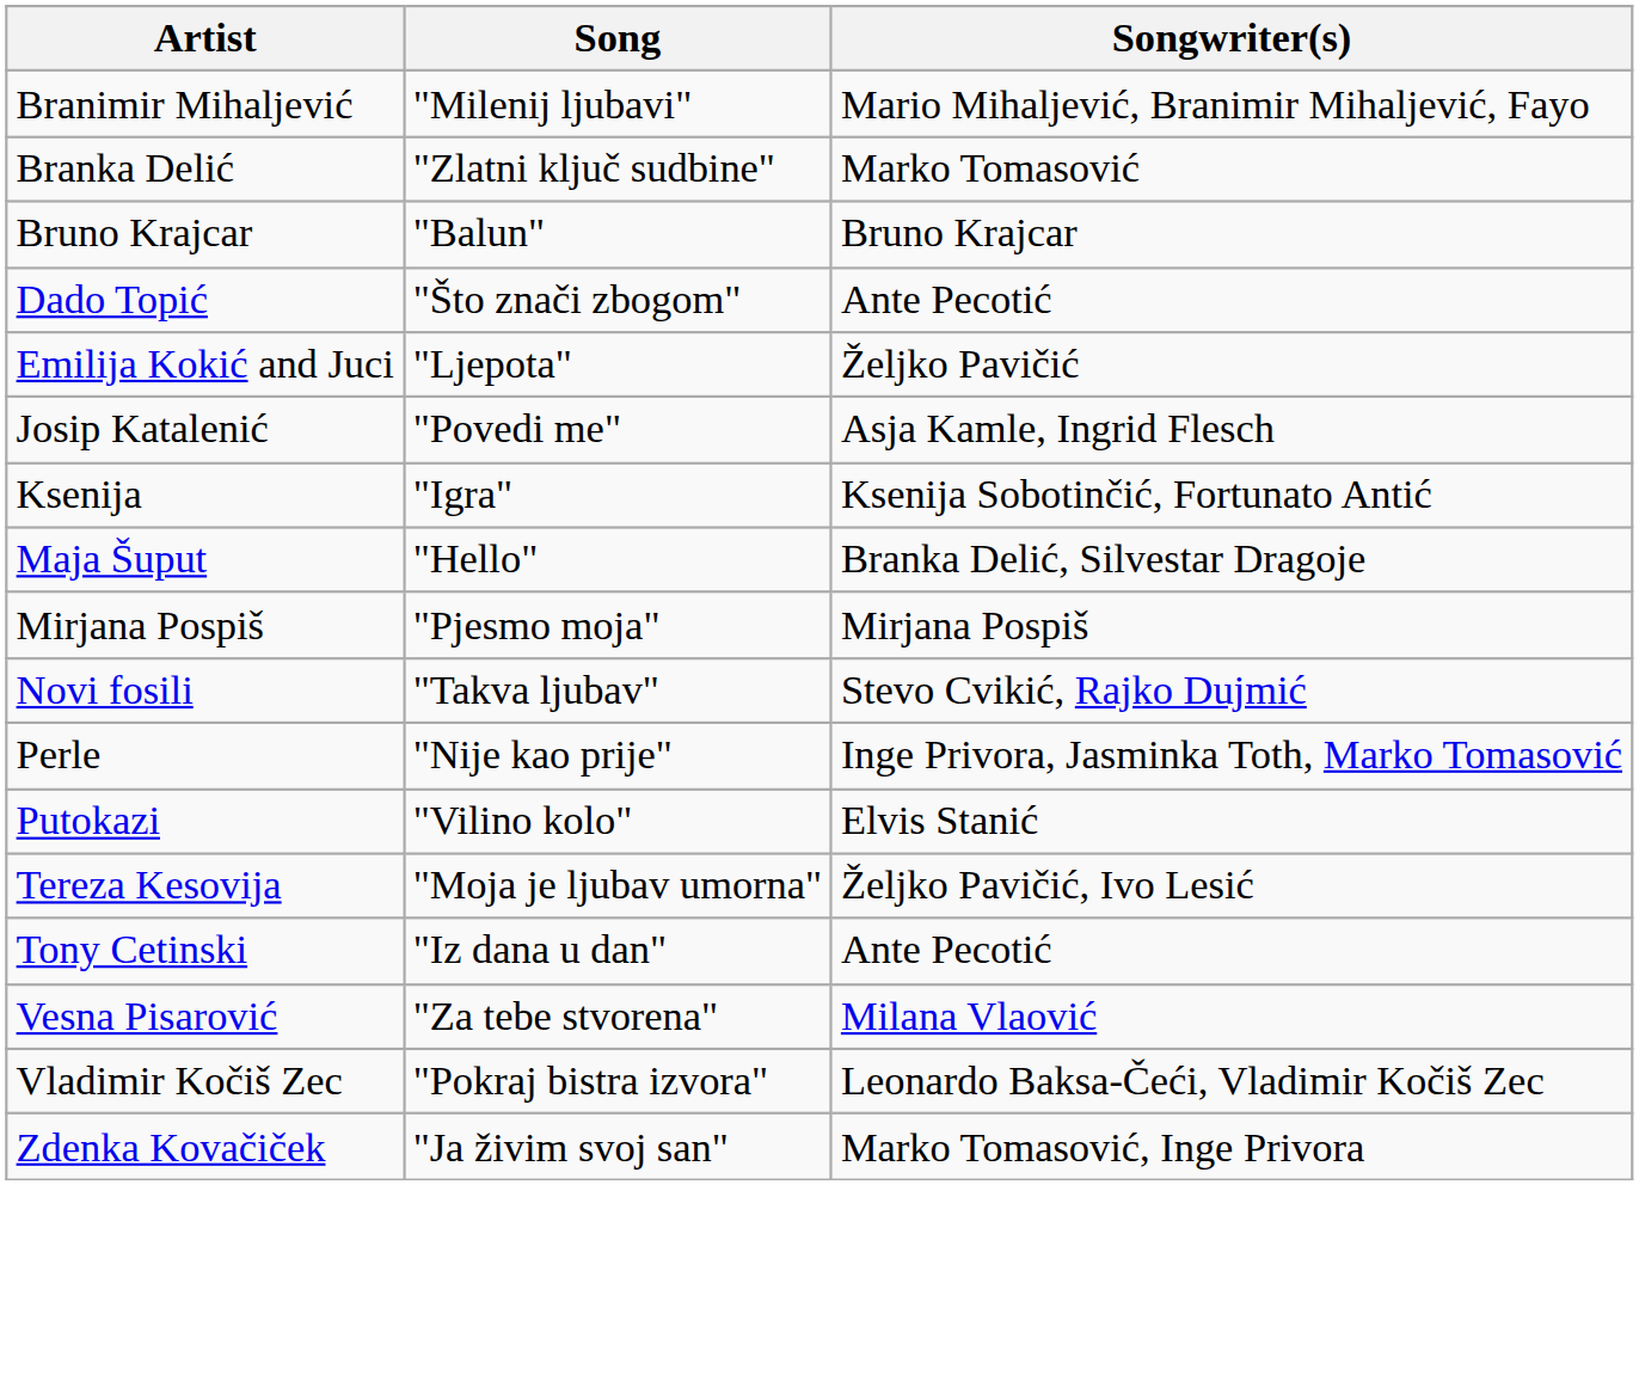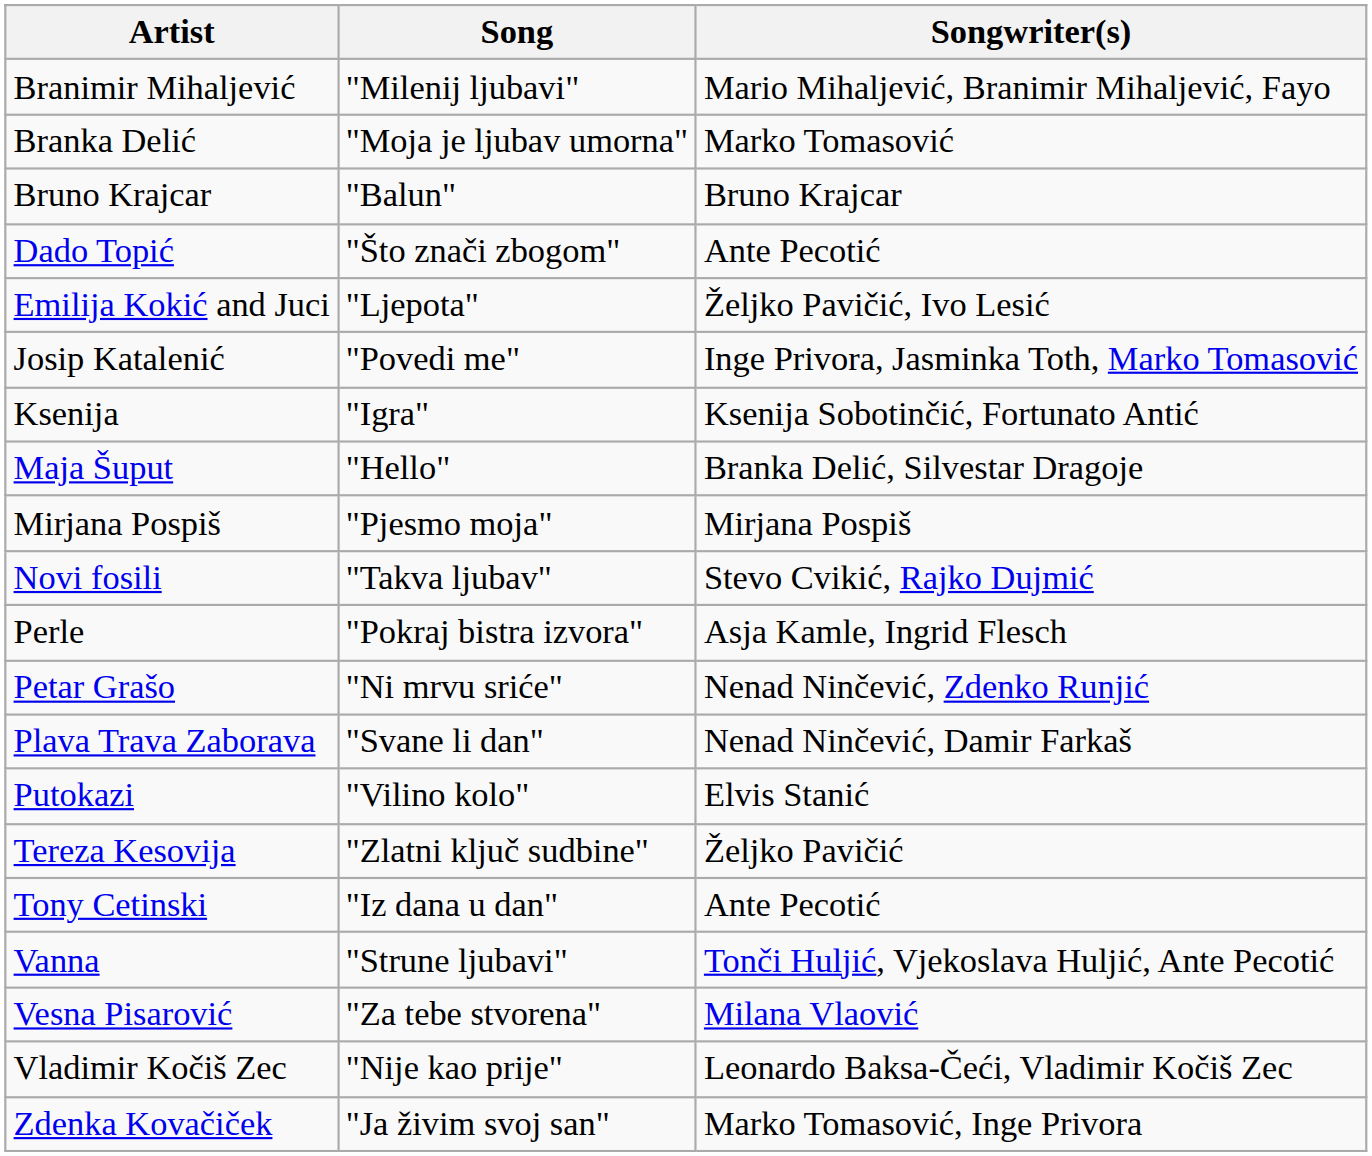Branka Delić | Song: "Zlatni ključ sudbine" -> "Moja je ljubav umorna"
Emilija Kokić and Juci | Songwriter(s): Željko Pavičić -> Željko Pavičić, Ivo Lesić
Josip Katalenić | Songwriter(s): Asja Kamle, Ingrid Flesch -> Inge Privora, Jasminka Toth, Marko Tomasović
Perle | Song: "Nije kao prije" -> "Pokraj bistra izvora"
Perle | Songwriter(s): Inge Privora, Jasminka Toth, Marko Tomasović -> Asja Kamle, Ingrid Flesch
+ row: Petar Grašo | "Ni mrvu sriće" | Nenad Ninčević, Zdenko Runjić
+ row: Plava Trava Zaborava | "Svane li dan" | Nenad Ninčević, Damir Farkaš
Tereza Kesovija | Song: "Moja je ljubav umorna" -> "Zlatni ključ sudbine"
Tereza Kesovija | Songwriter(s): Željko Pavičić, Ivo Lesić -> Željko Pavičić
+ row: Vanna | "Strune ljubavi" | Tonči Huljić, Vjekoslava Huljić, Ante Pecotić
Vladimir Kočiš Zec | Song: "Pokraj bistra izvora" -> "Nije kao prije"
